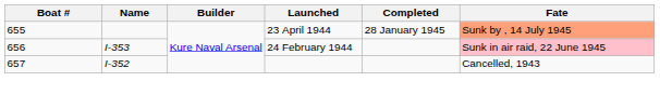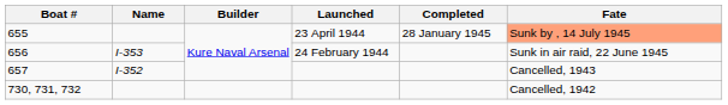656 | Fate: pink background -> no background
+ row: 730, 731, 732 | Cancelled, 1942
